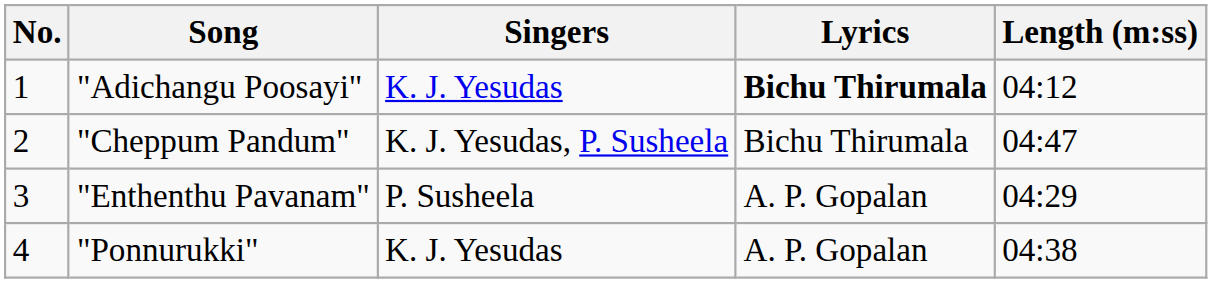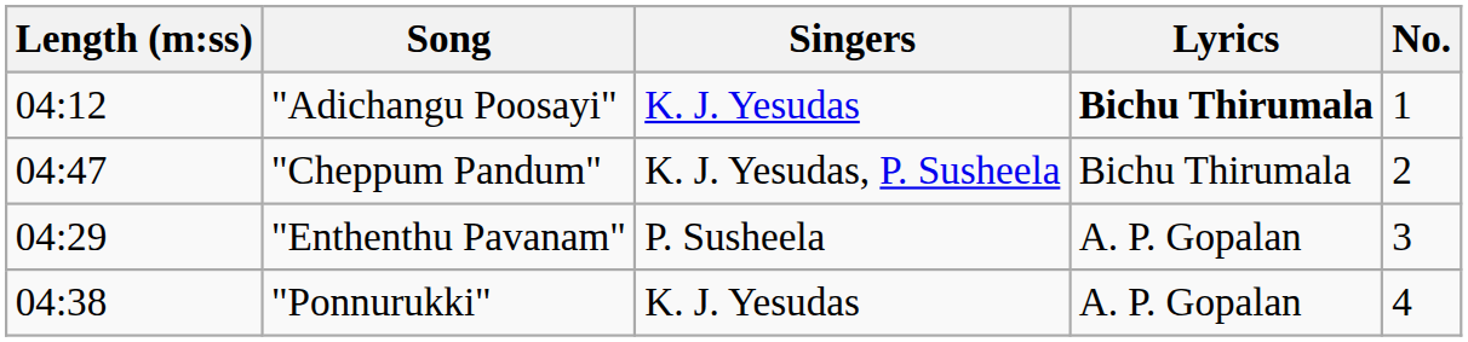columns swapped: No. <-> Length (m:ss)
